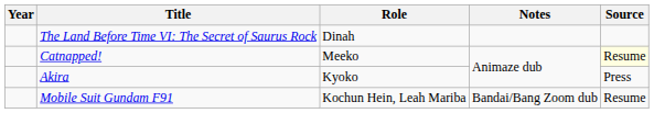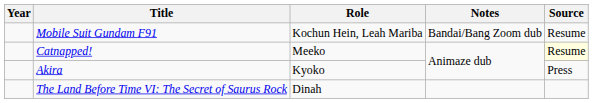rows swapped: The Land Before Time VI: The Secret of Saurus Rock <-> Mobile Suit Gundam F91
